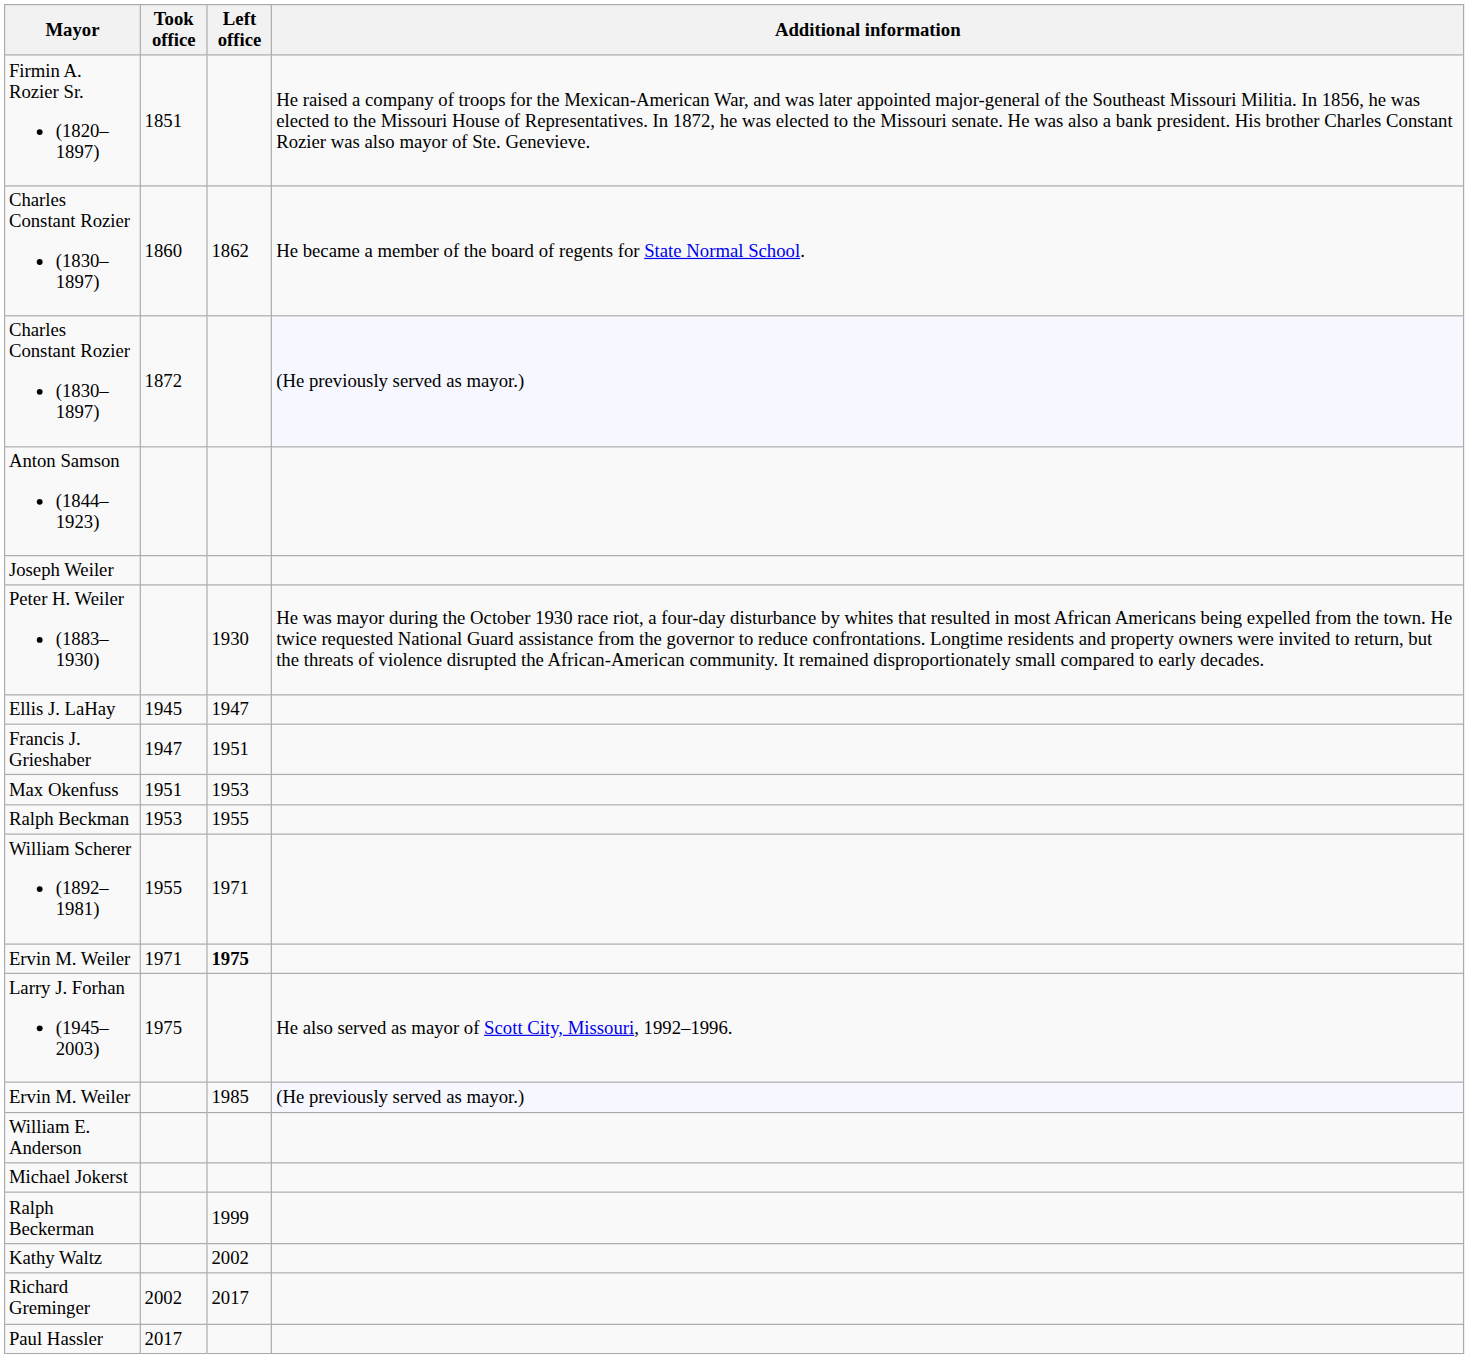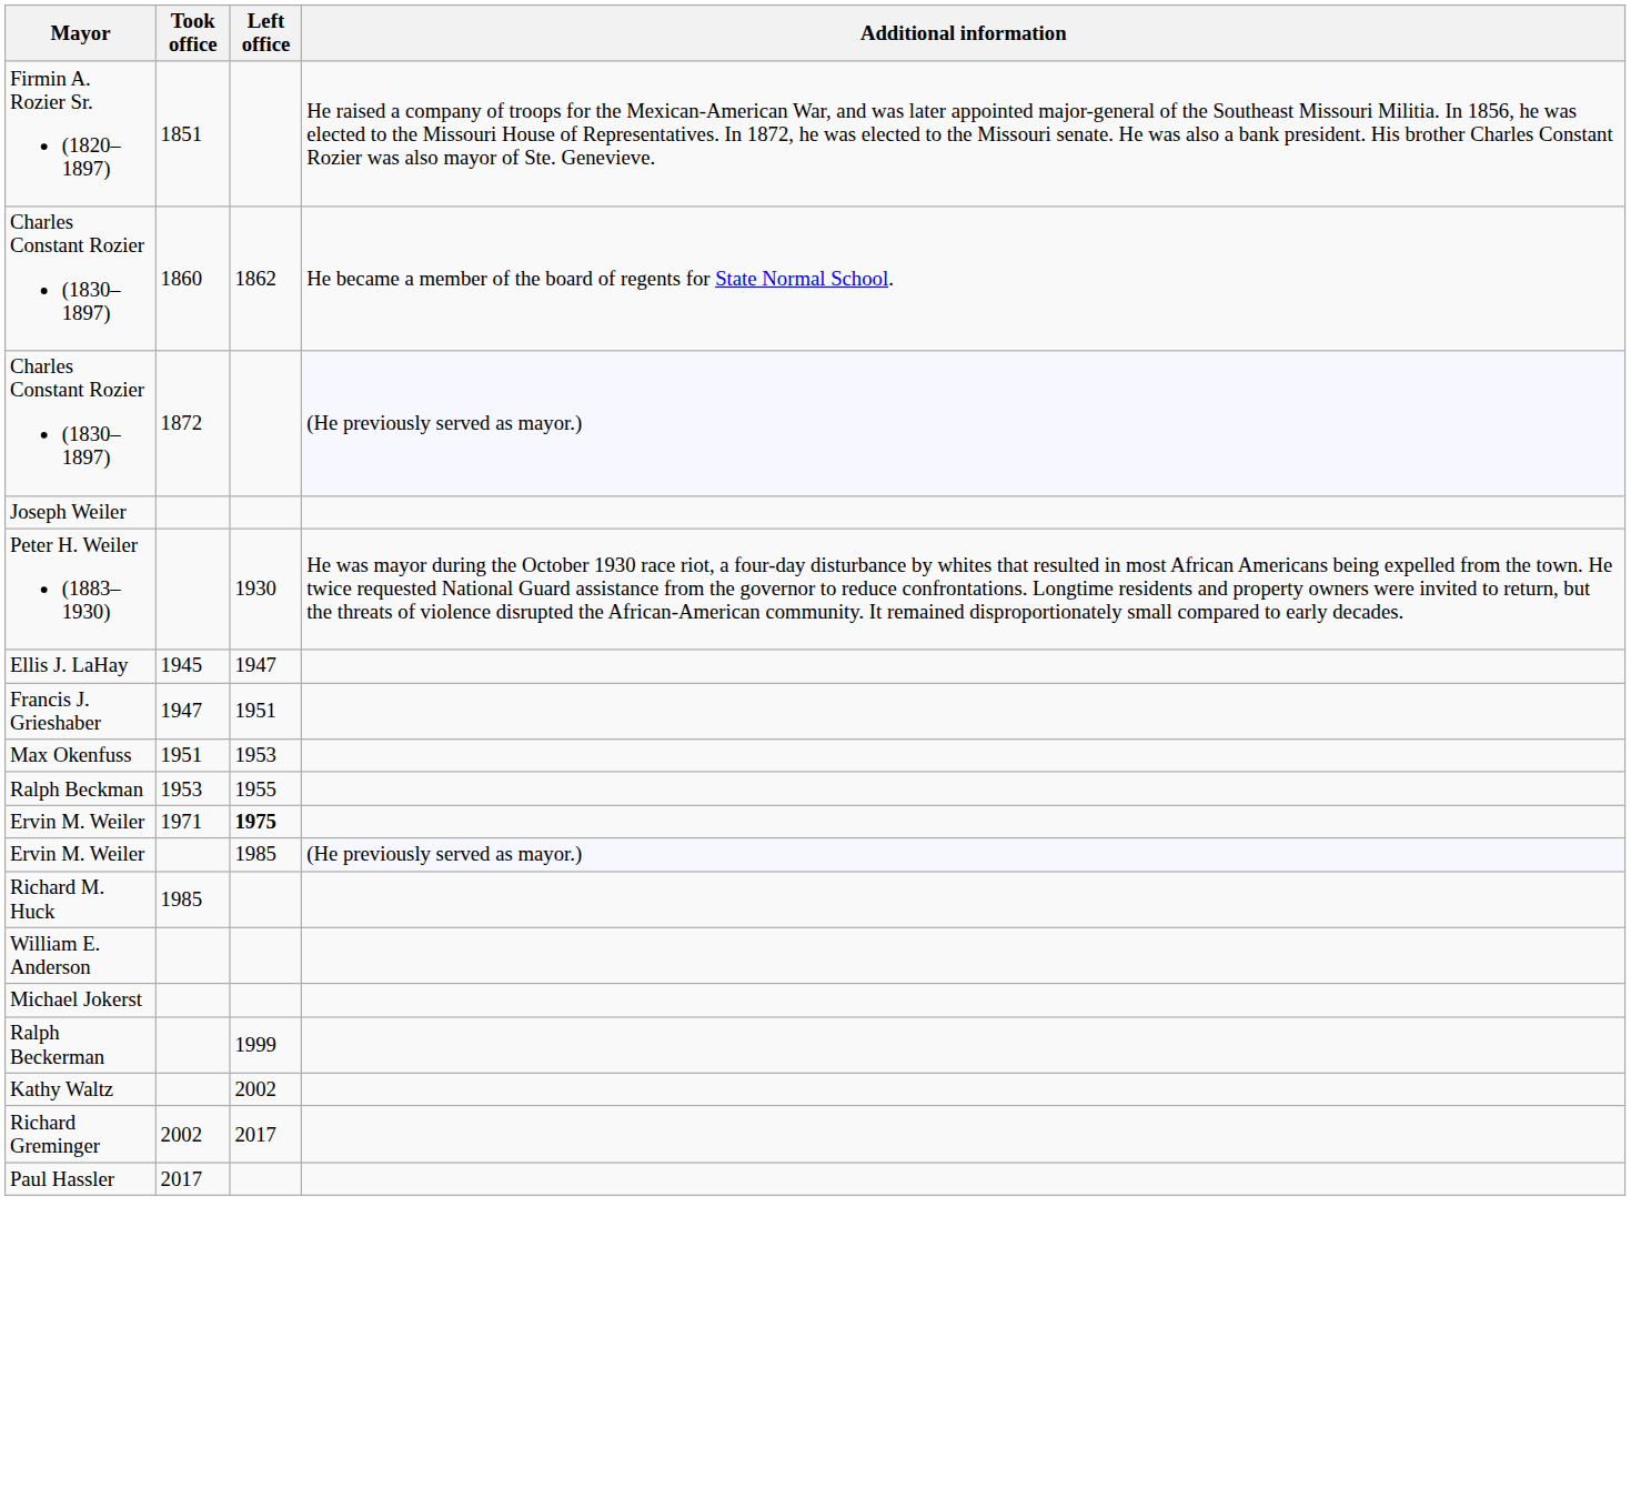- row: Anton Samson (1844–1923)
- row: William Scherer (1892–1981) | 1955 | 1971
- row: Larry J. Forhan (1945–2003) | 1975 | He also served as mayor of Scott City, Missouri, 1992–1996.
+ row: Richard M. Huck | 1985
